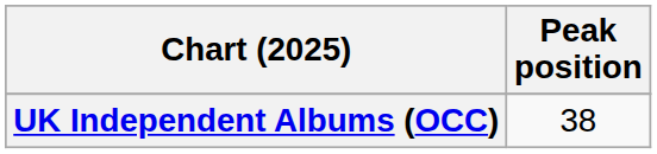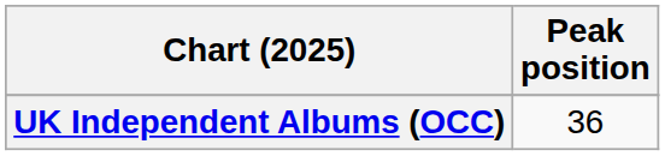UK Independent Albums (OCC) | Peak position: 38 -> 36
